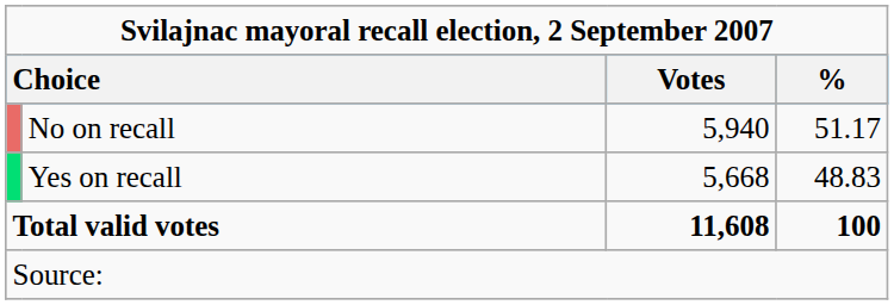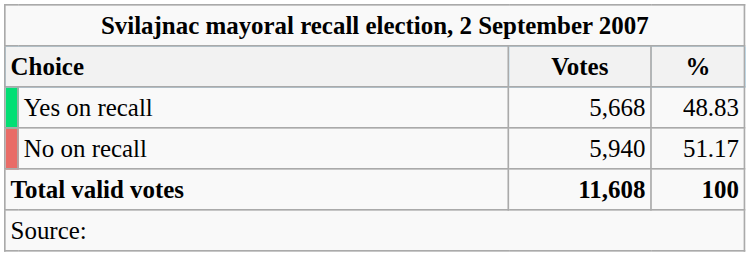rows swapped: No on recall <-> Yes on recall
